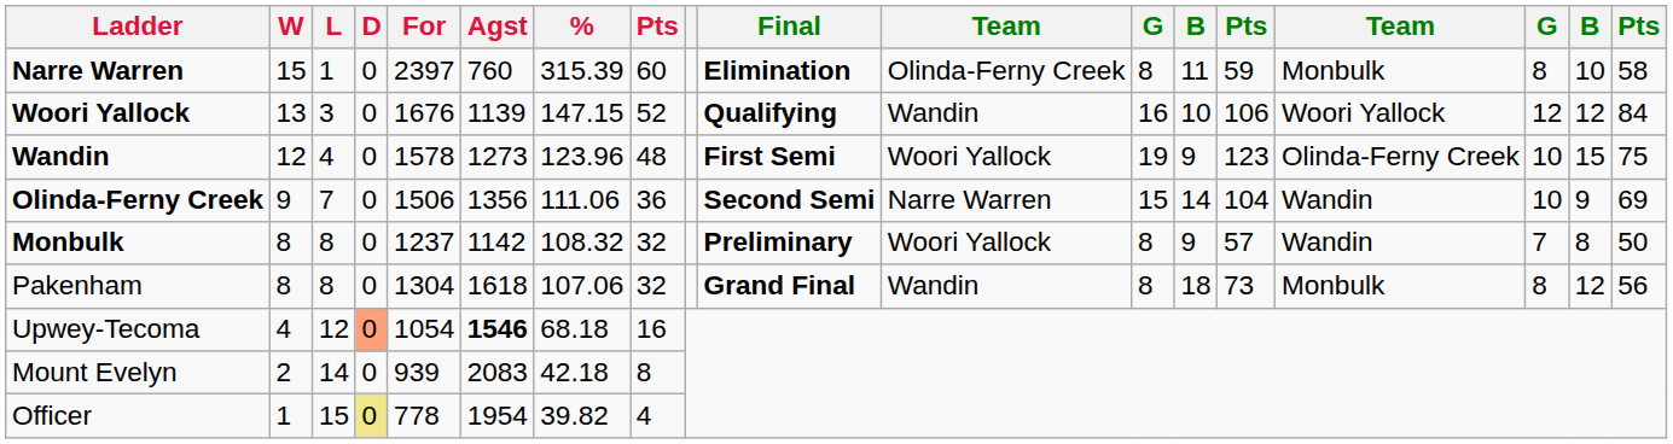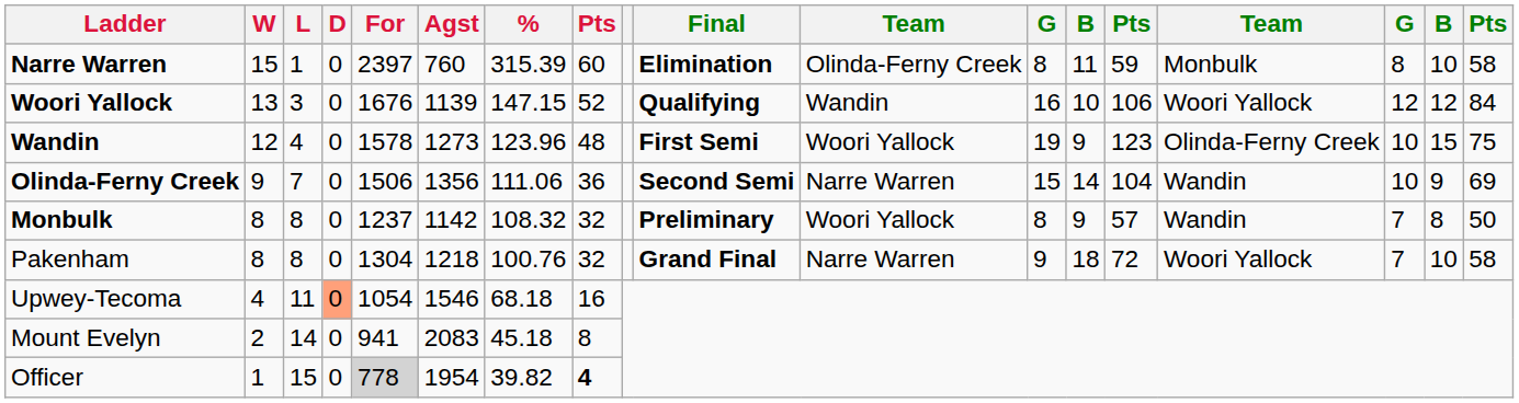Pakenham | Agst: 1618 -> 1218
Pakenham | %: 107.06 -> 100.76
Pakenham | column 11: Wandin -> Narre Warren
Pakenham | column 12: 8 -> 9
Pakenham | column 14: 73 -> 72
Pakenham | column 15: Monbulk -> Woori Yallock
Pakenham | column 16: 8 -> 7
Pakenham | column 17: 12 -> 10
Pakenham | column 18: 56 -> 58
Upwey-Tecoma | L: 12 -> 11
Upwey-Tecoma | Agst: bold -> normal
Mount Evelyn | For: 939 -> 941
Mount Evelyn | %: 42.18 -> 45.18
Officer | D: khaki background -> no background
Officer | For: no background -> lightgrey background
Officer | column 8: normal -> bold
